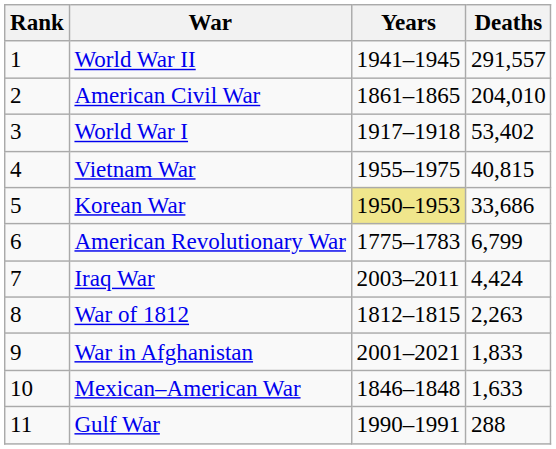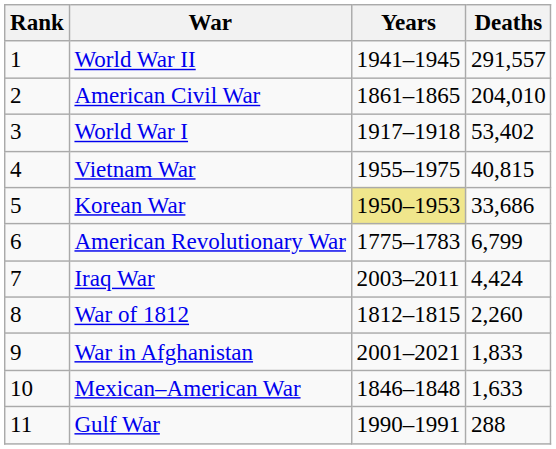War of 1812 | Deaths: 2,263 -> 2,260
